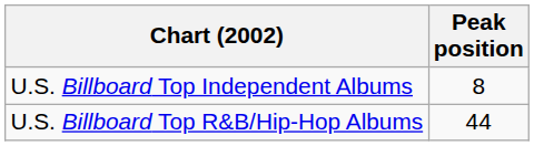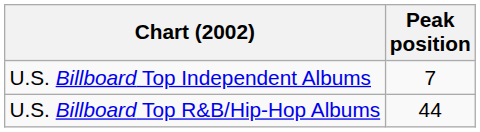U.S. Billboard Top Independent Albums | Peak position: 8 -> 7
